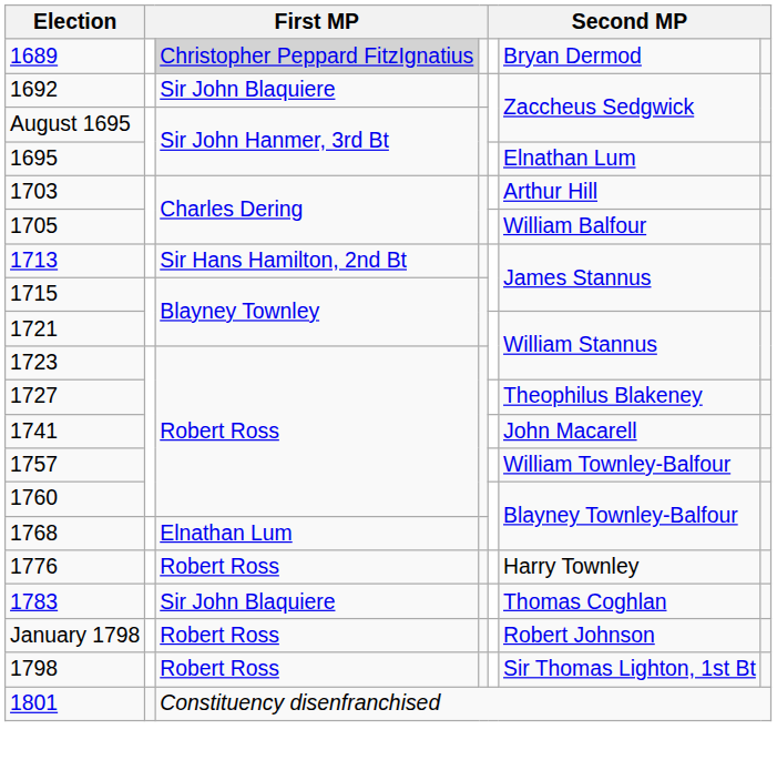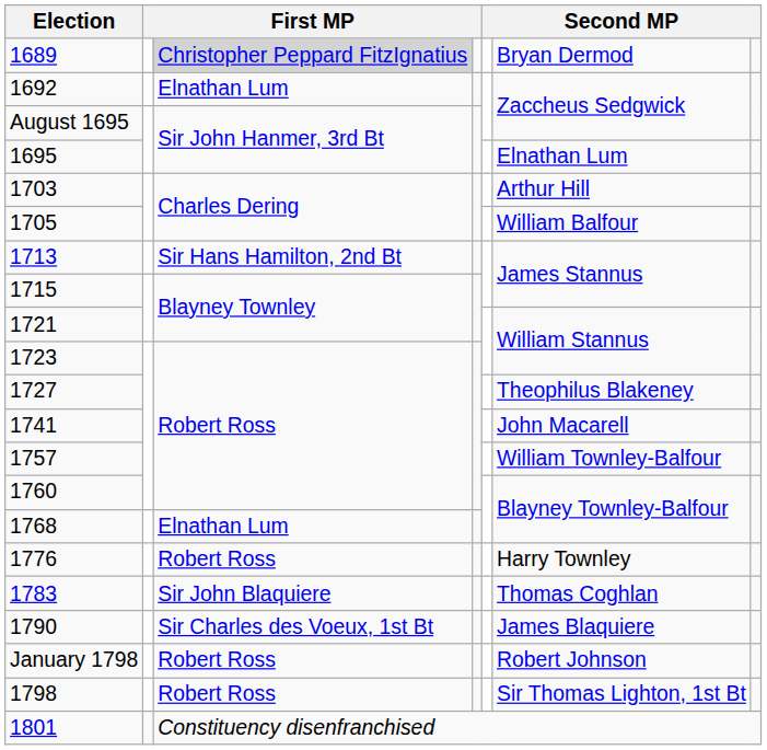1692 | column 3: Sir John Blaquiere -> Elnathan Lum
+ row: 1790 | Sir Charles des Voeux, 1st Bt | James Blaquiere
